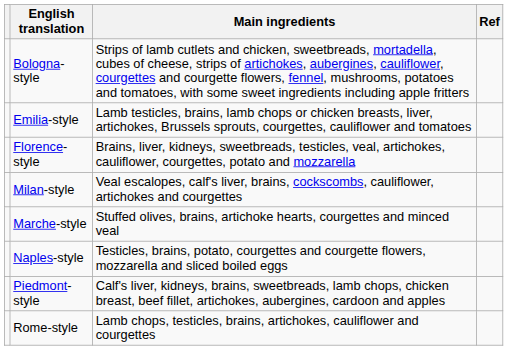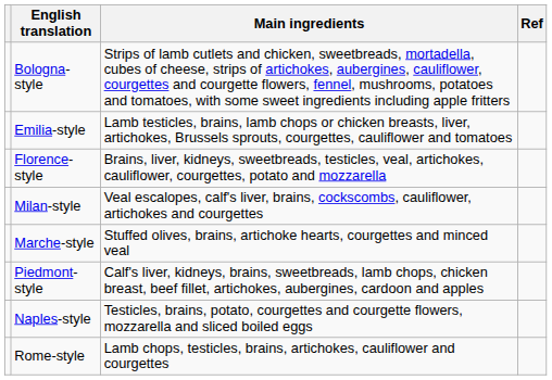rows swapped: Naples-style <-> Piedmont-style
